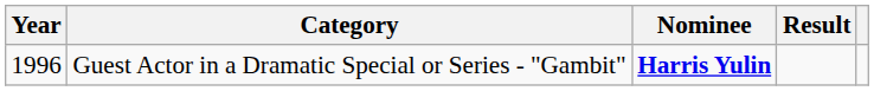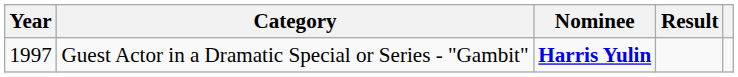Guest Actor in a Dramatic Special or Series - "Gambit" | Year: 1996 -> 1997
